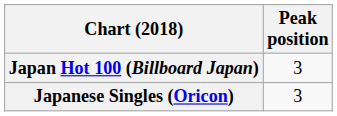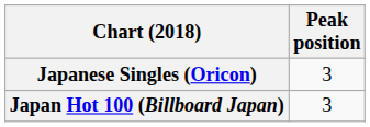rows swapped: Japan Hot 100 (Billboard Japan) <-> Japanese Singles (Oricon)
